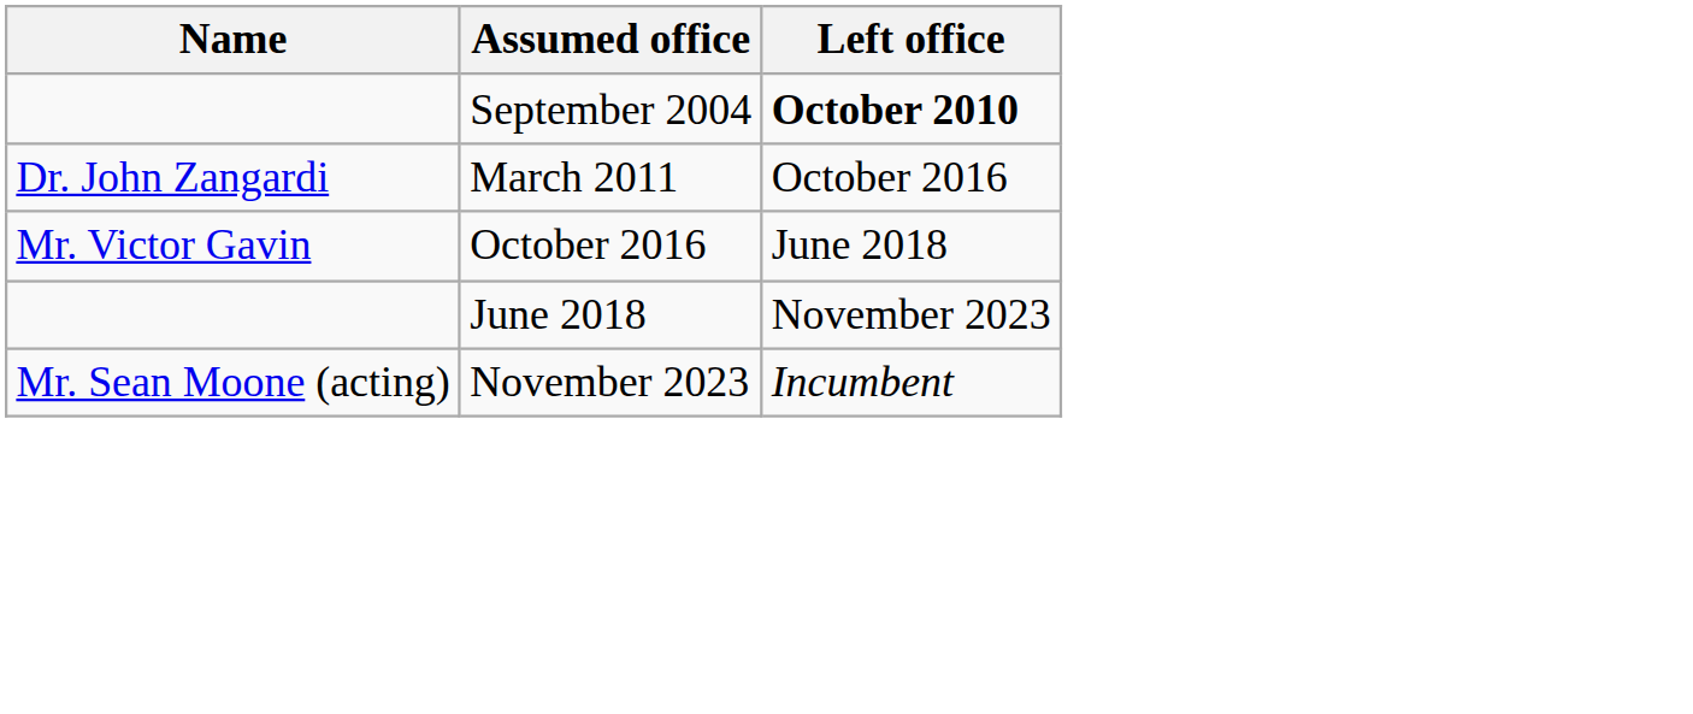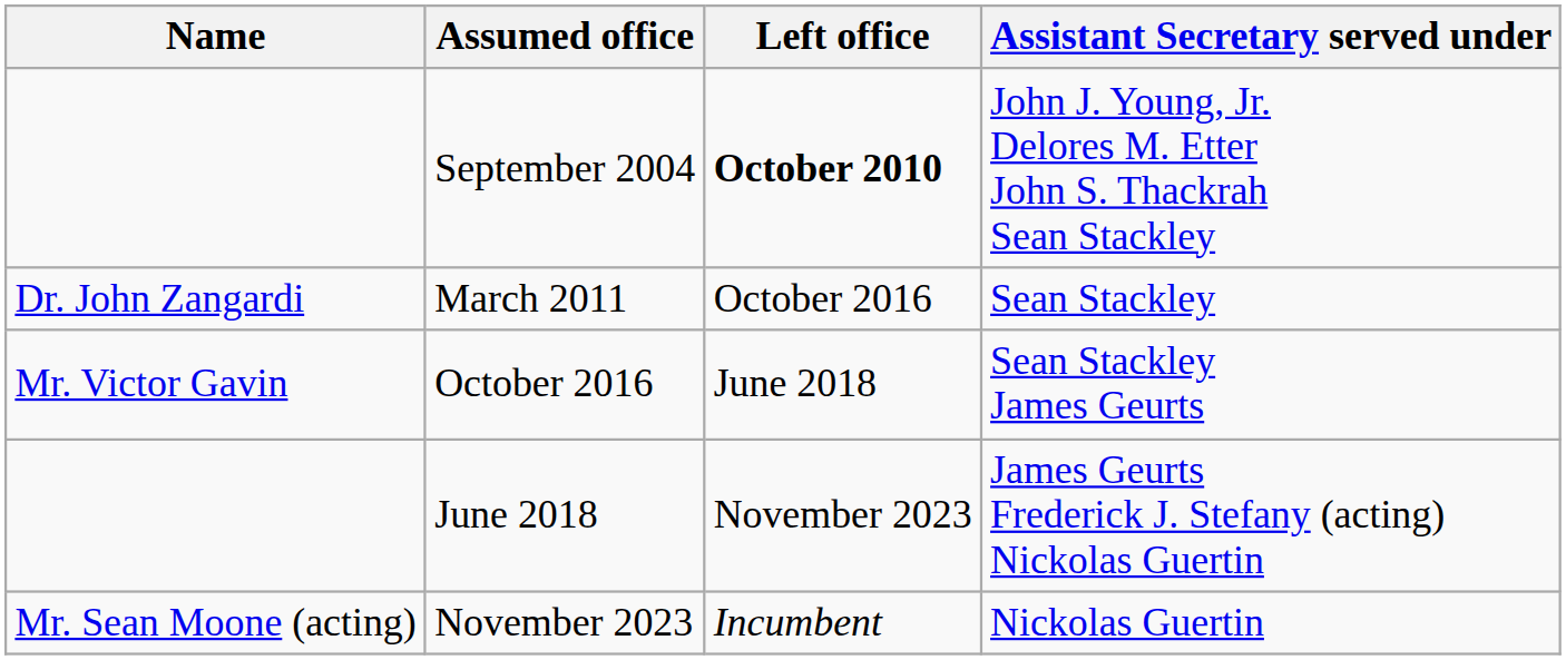+ column: Assistant Secretary served under | John J. Young, Jr. Delores M. Etter John S. Thackrah Sean Stackley | Sean Stackley | Sean Stackley James Geurts | James Geurts Frederick J. Stefany (acting) Nickolas Guertin | Nickolas Guertin
